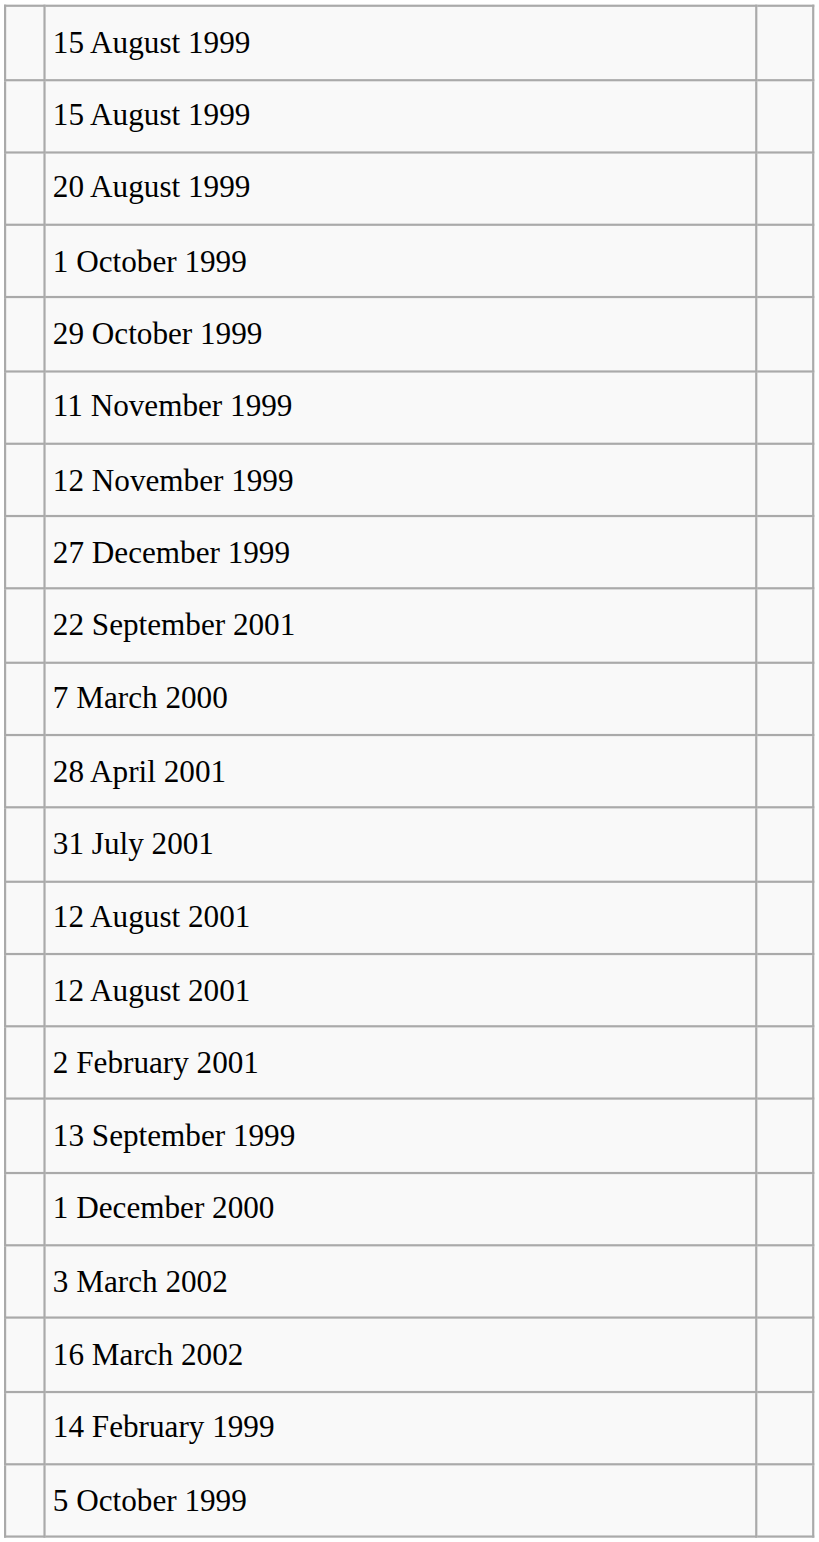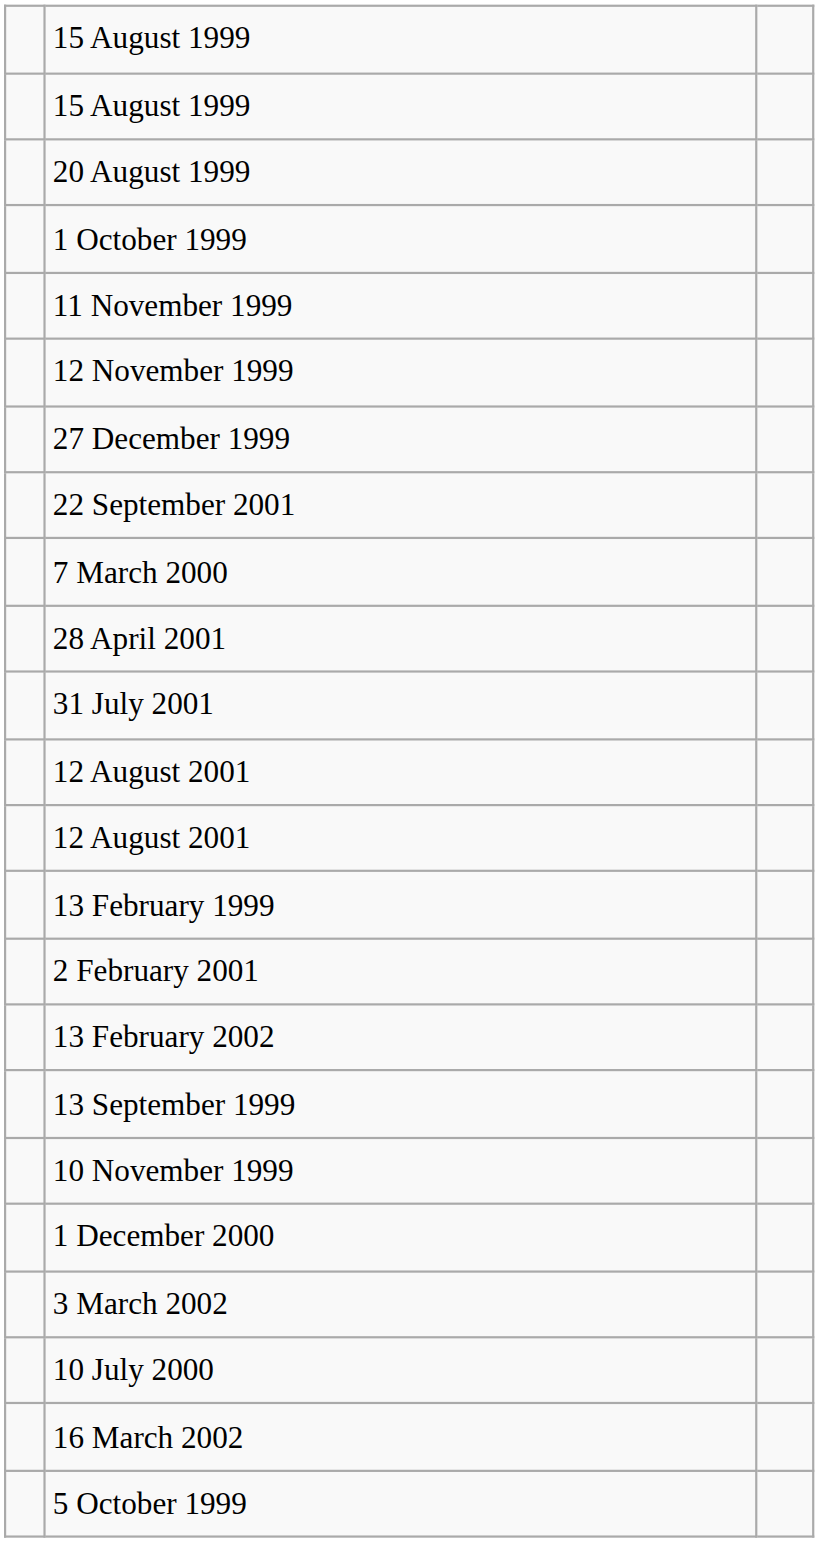- row: 29 October 1999
+ row: 13 February 1999
+ row: 13 February 2002
+ row: 10 November 1999
+ row: 10 July 2000
- row: 14 February 1999
